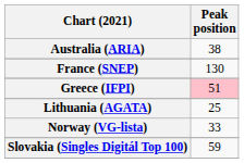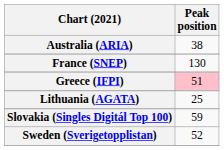- row: Norway (VG-lista) | 33
+ row: Sweden (Sverigetopplistan) | 52
